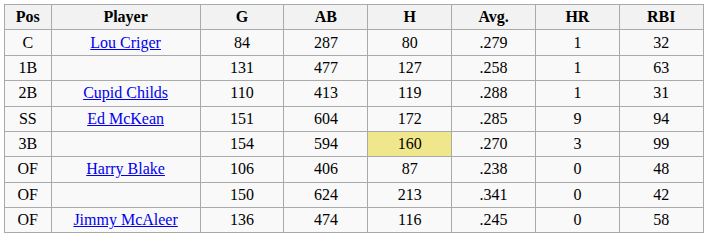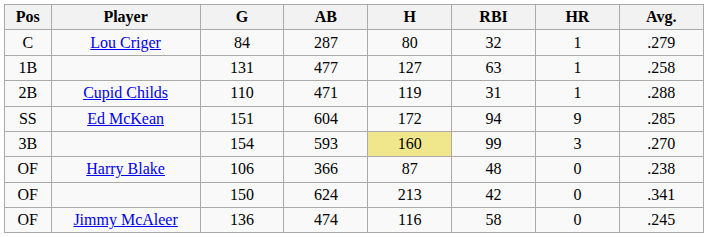columns swapped: Avg. <-> RBI
110 | AB: 413 -> 471
154 | AB: 594 -> 593
106 | AB: 406 -> 366
